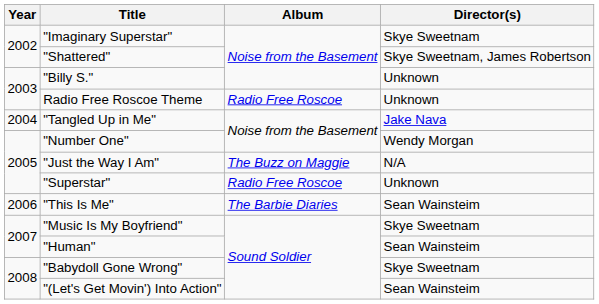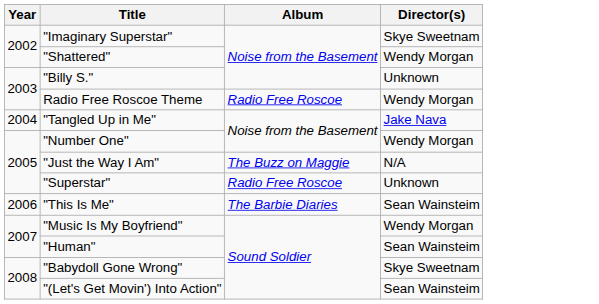"Shattered" | Director(s): Skye Sweetnam, James Robertson -> Wendy Morgan
Radio Free Roscoe Theme | Director(s): Unknown -> Wendy Morgan
"Music Is My Boyfriend" | Director(s): Skye Sweetnam -> Wendy Morgan
